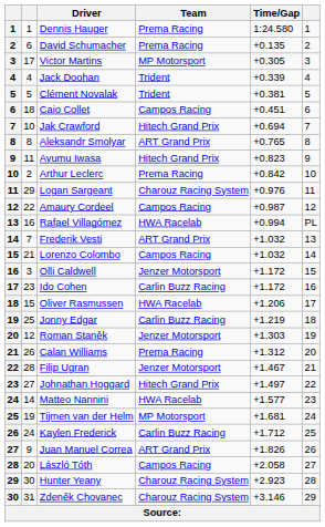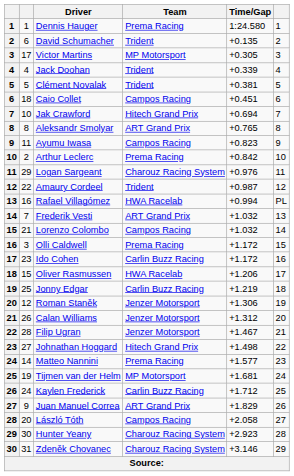David Schumacher | Team: Prema Racing -> Trident
Ayumu Iwasa | Team: Hitech Grand Prix -> Campos Racing
Amaury Cordeel | Team: Campos Racing -> Trident
Olli Caldwell | Team: Jenzer Motorsport -> Prema Racing
Roman Staněk | Time/Gap: +1.303 -> +1.306
Calan Williams | Team: Prema Racing -> Jenzer Motorsport
Johnathan Hoggard | Time/Gap: +1.497 -> +1.498
Matteo Nannini | Team: HWA Racelab -> Prema Racing
Juan Manuel Correa | Time/Gap: +1.826 -> +1.829
